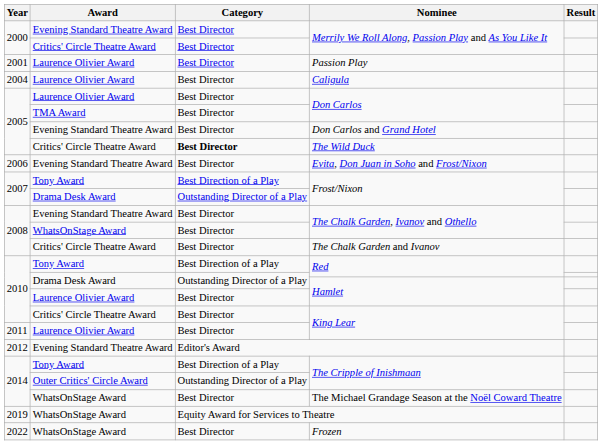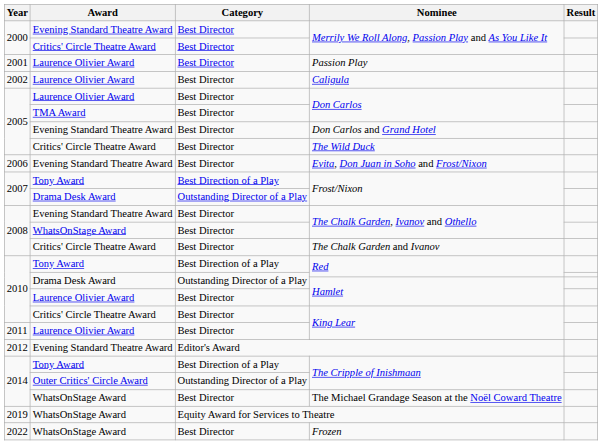Caligula | Year: 2004 -> 2002
The Wild Duck | Category: bold -> normal
